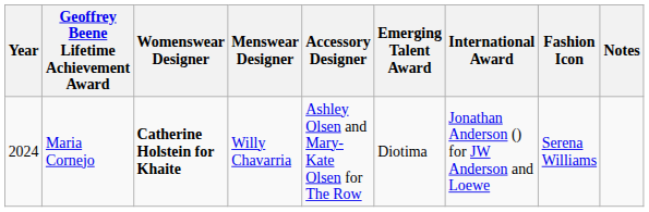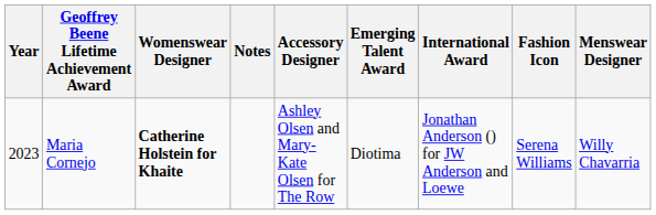columns swapped: Menswear Designer <-> Notes
Maria Cornejo | Year: 2024 -> 2023
